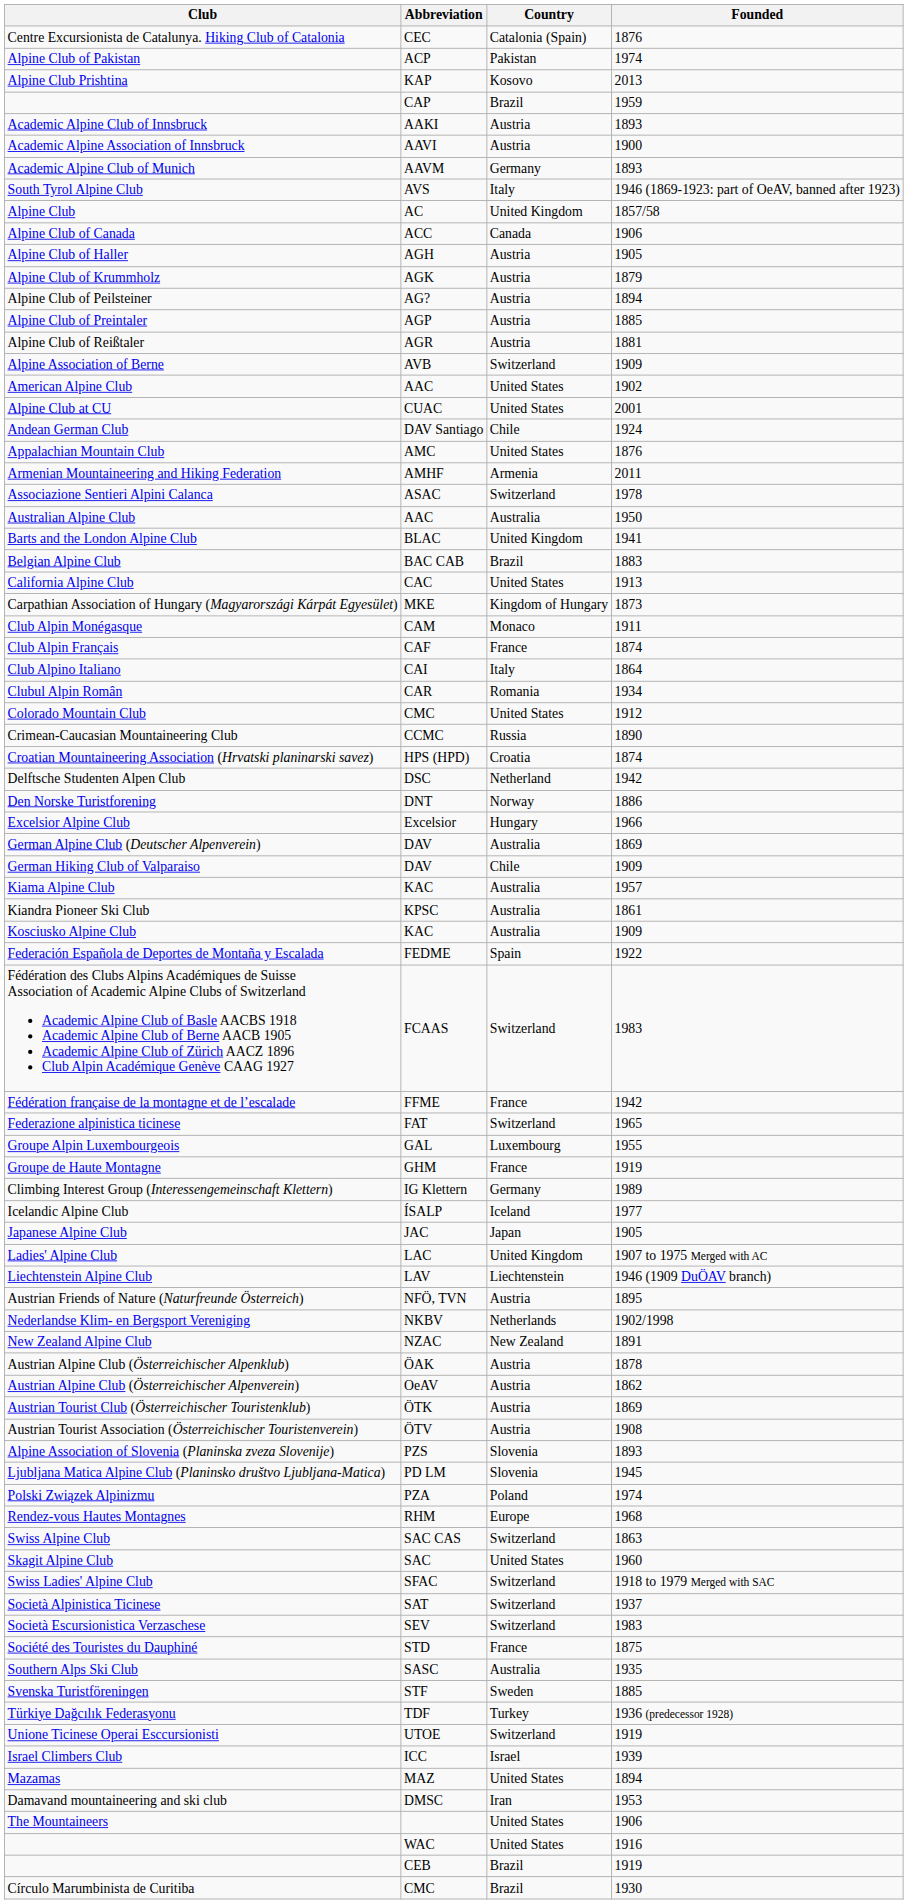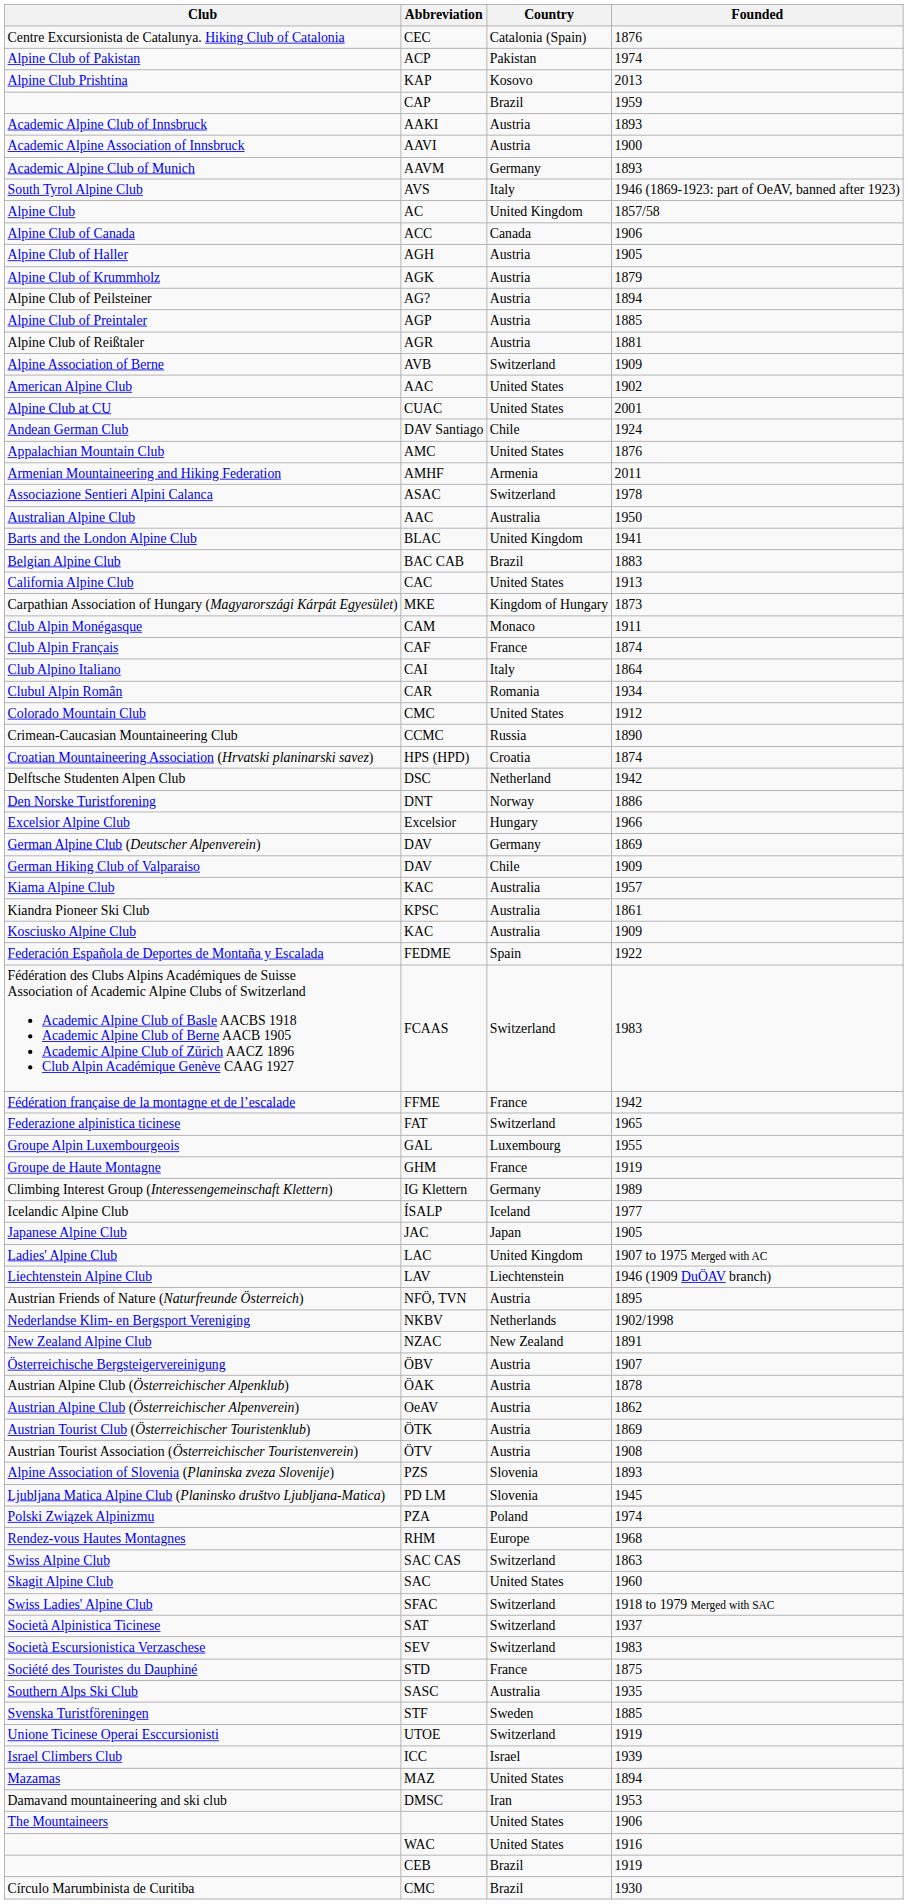German Alpine Club (Deutscher Alpenverein) | Country: Australia -> Germany
+ row: Österreichische Bergsteigervereinigung | ÖBV | Austria | 1907
- row: Türkiye Dağcılık Federasyonu | TDF | Turkey | 1936 (predecessor 1928)
